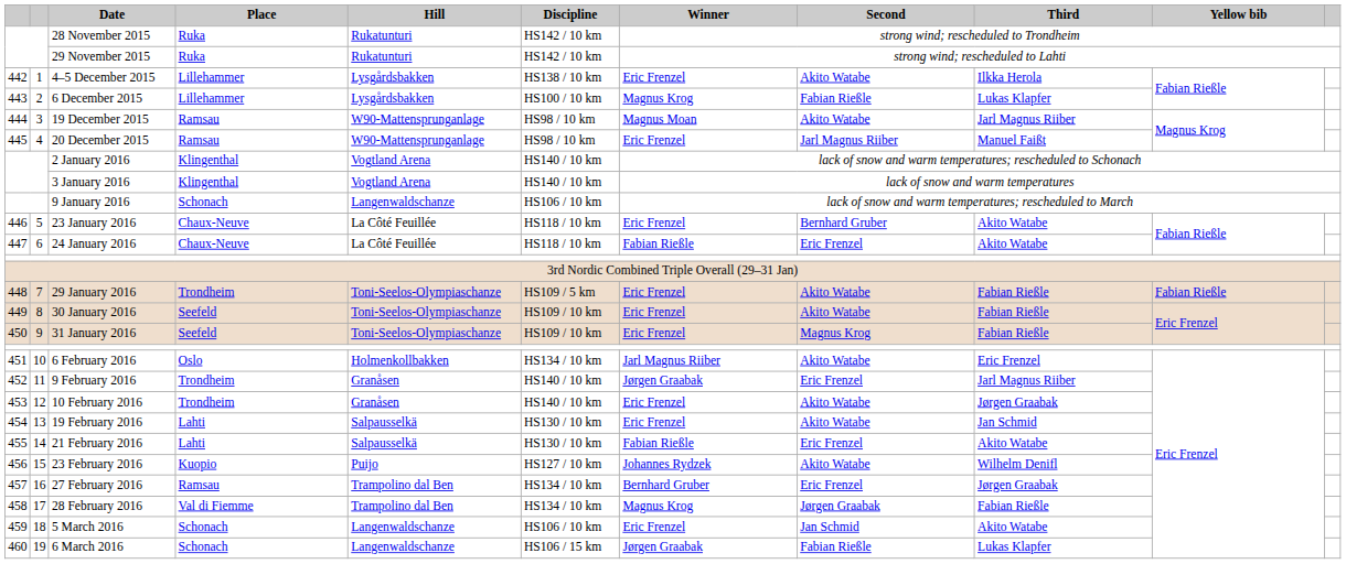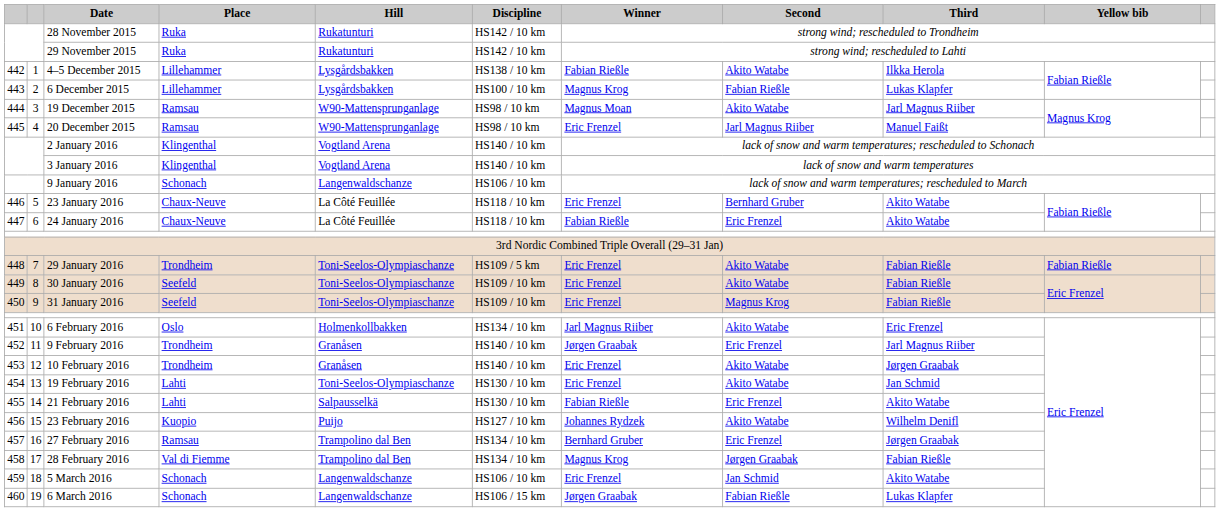4–5 December 2015 | Winner: Eric Frenzel -> Fabian Rießle
19 February 2016 | Hill: Salpausselkä -> Toni-Seelos-Olympiaschanze
